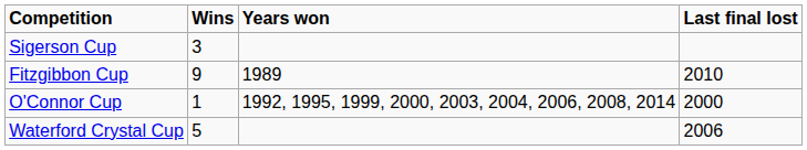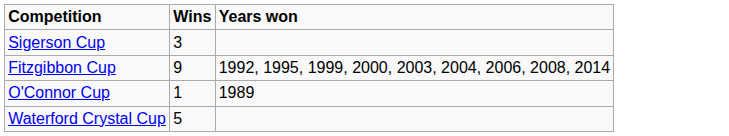- column: Last final lost | 2010 | 2000 | 2006
Fitzgibbon Cup | Years won: 1989 -> 1992, 1995, 1999, 2000, 2003, 2004, 2006, 2008, 2014
O'Connor Cup | Years won: 1992, 1995, 1999, 2000, 2003, 2004, 2006, 2008, 2014 -> 1989
